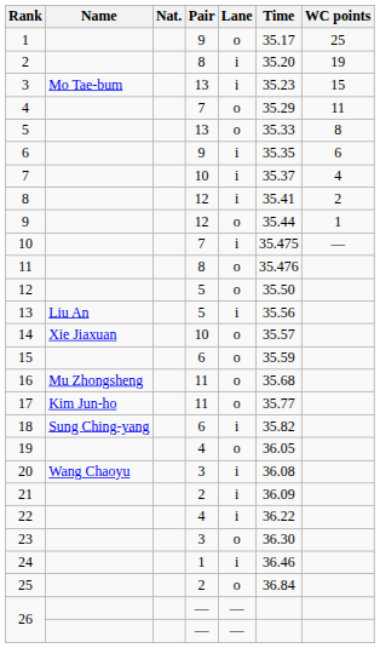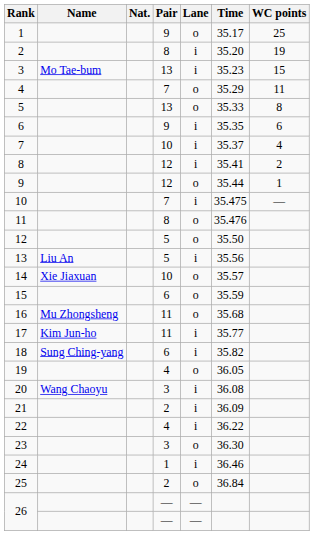17 | Lane: o -> i
